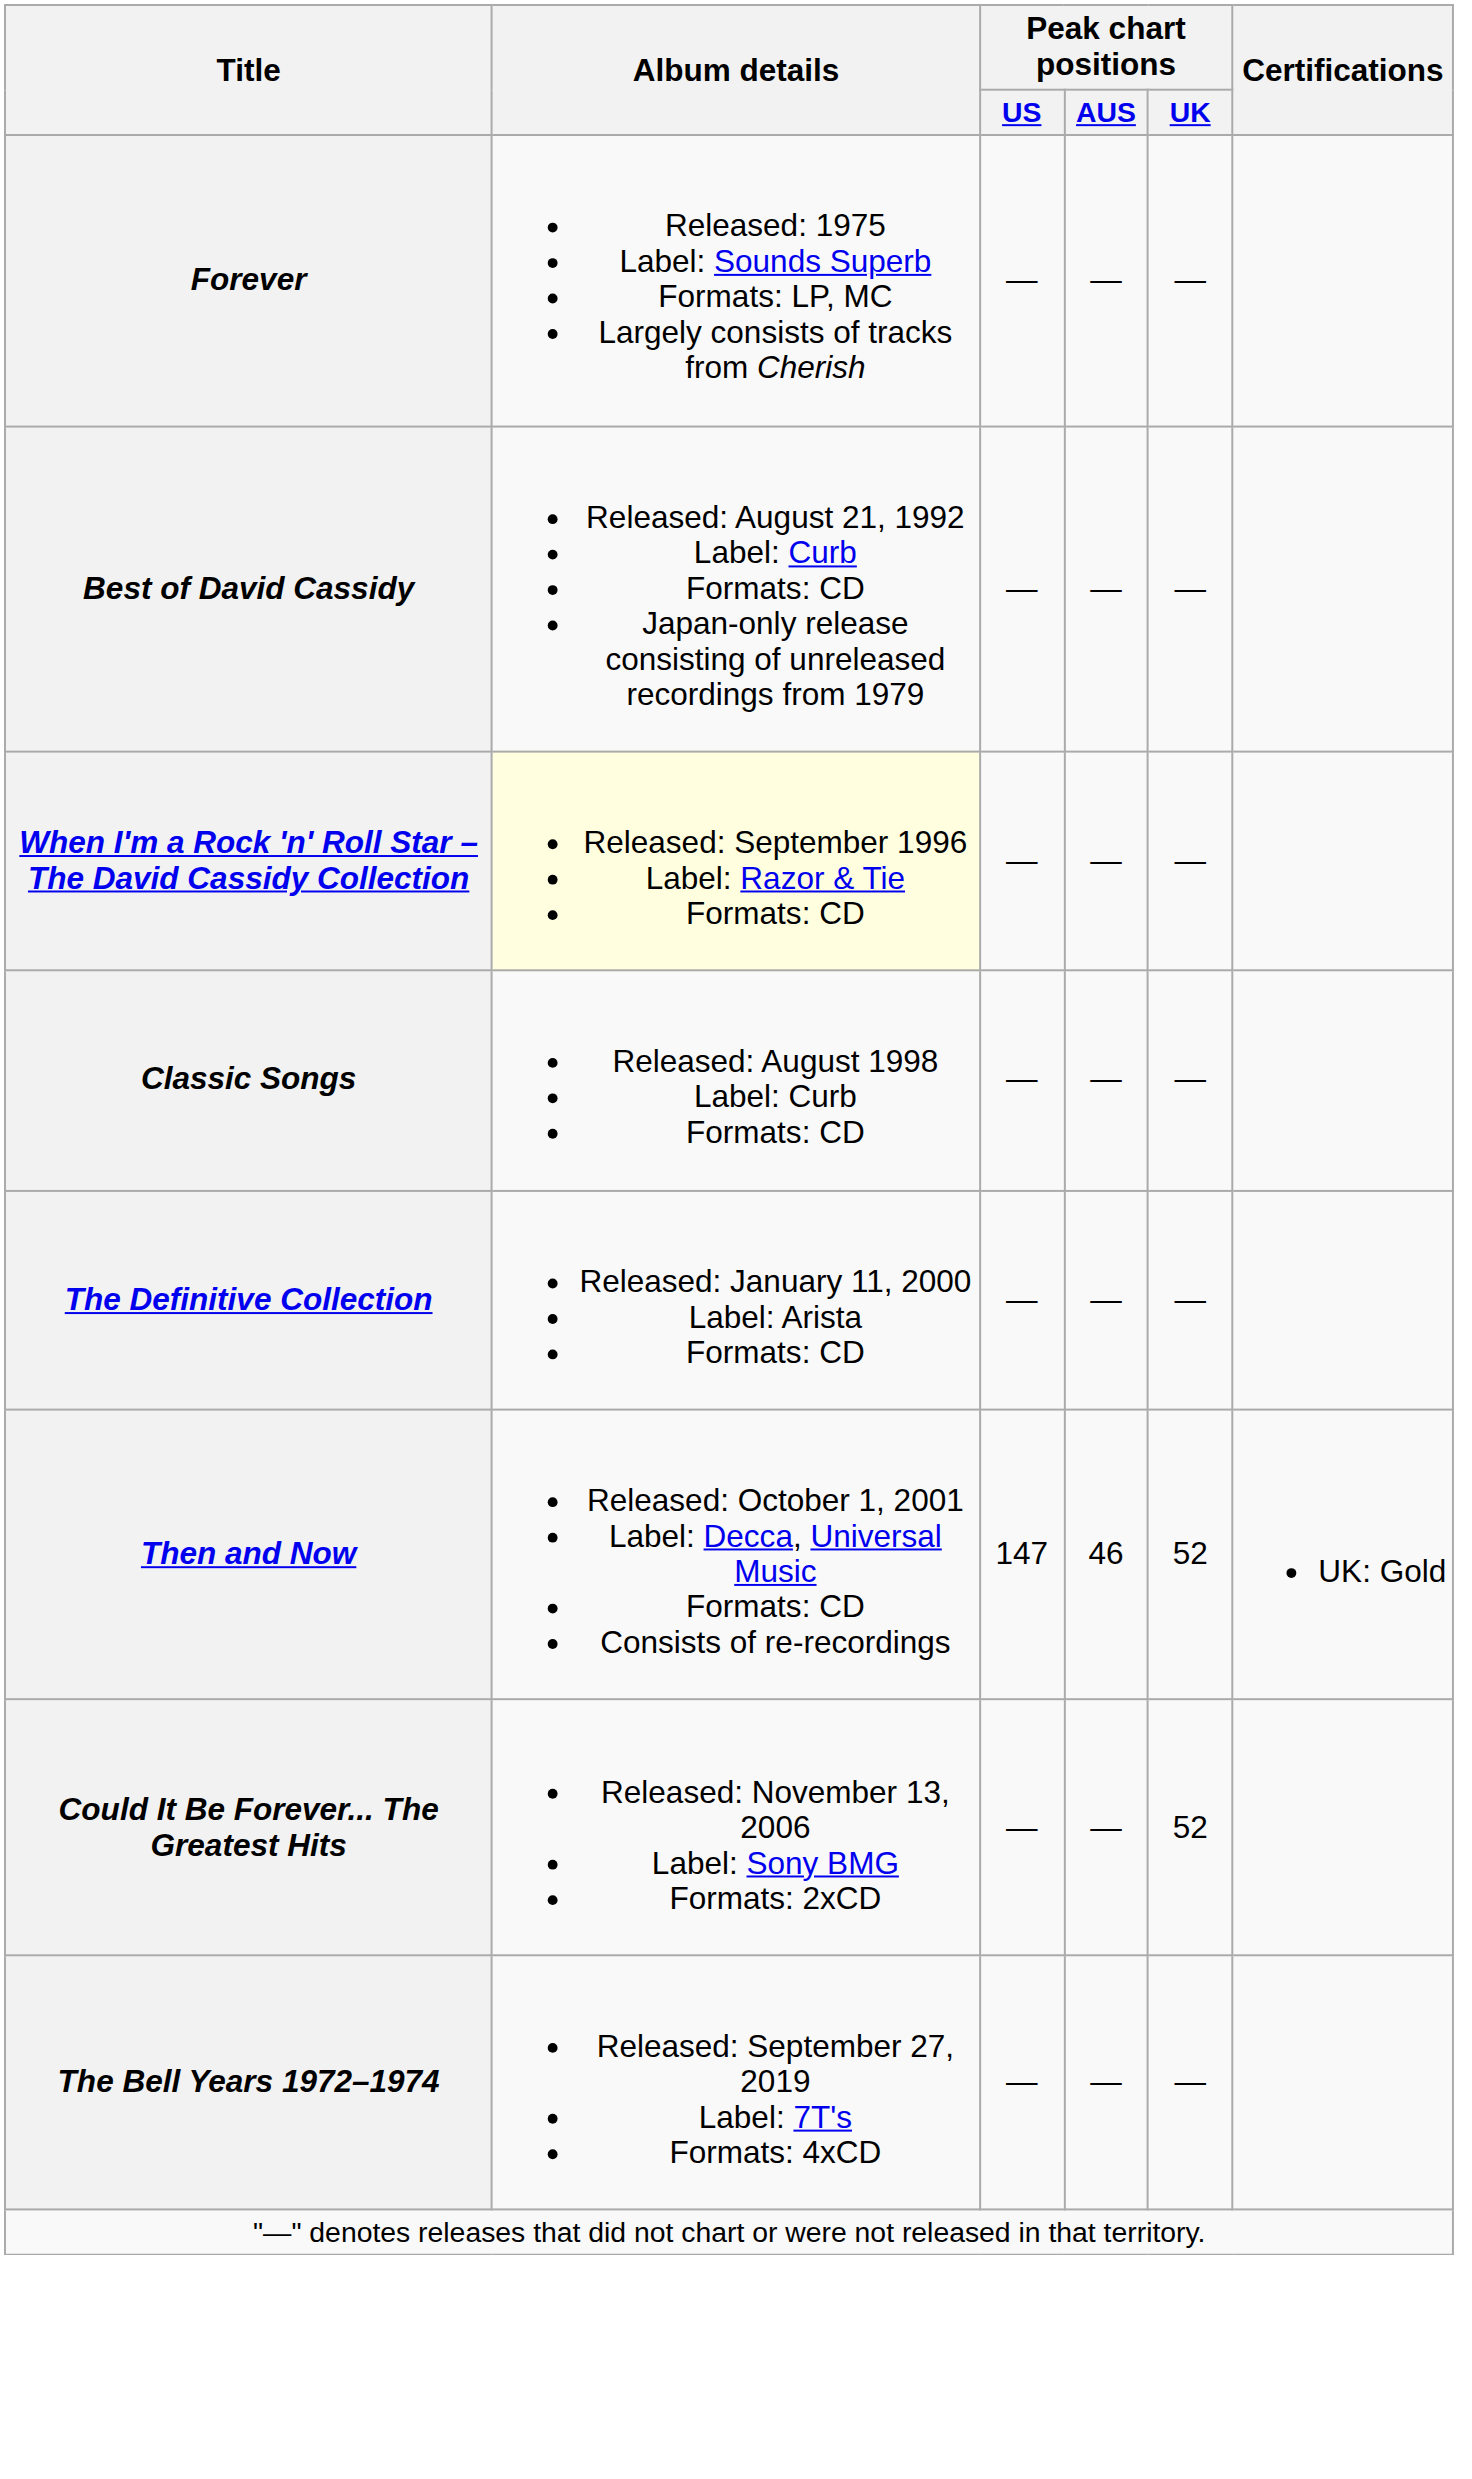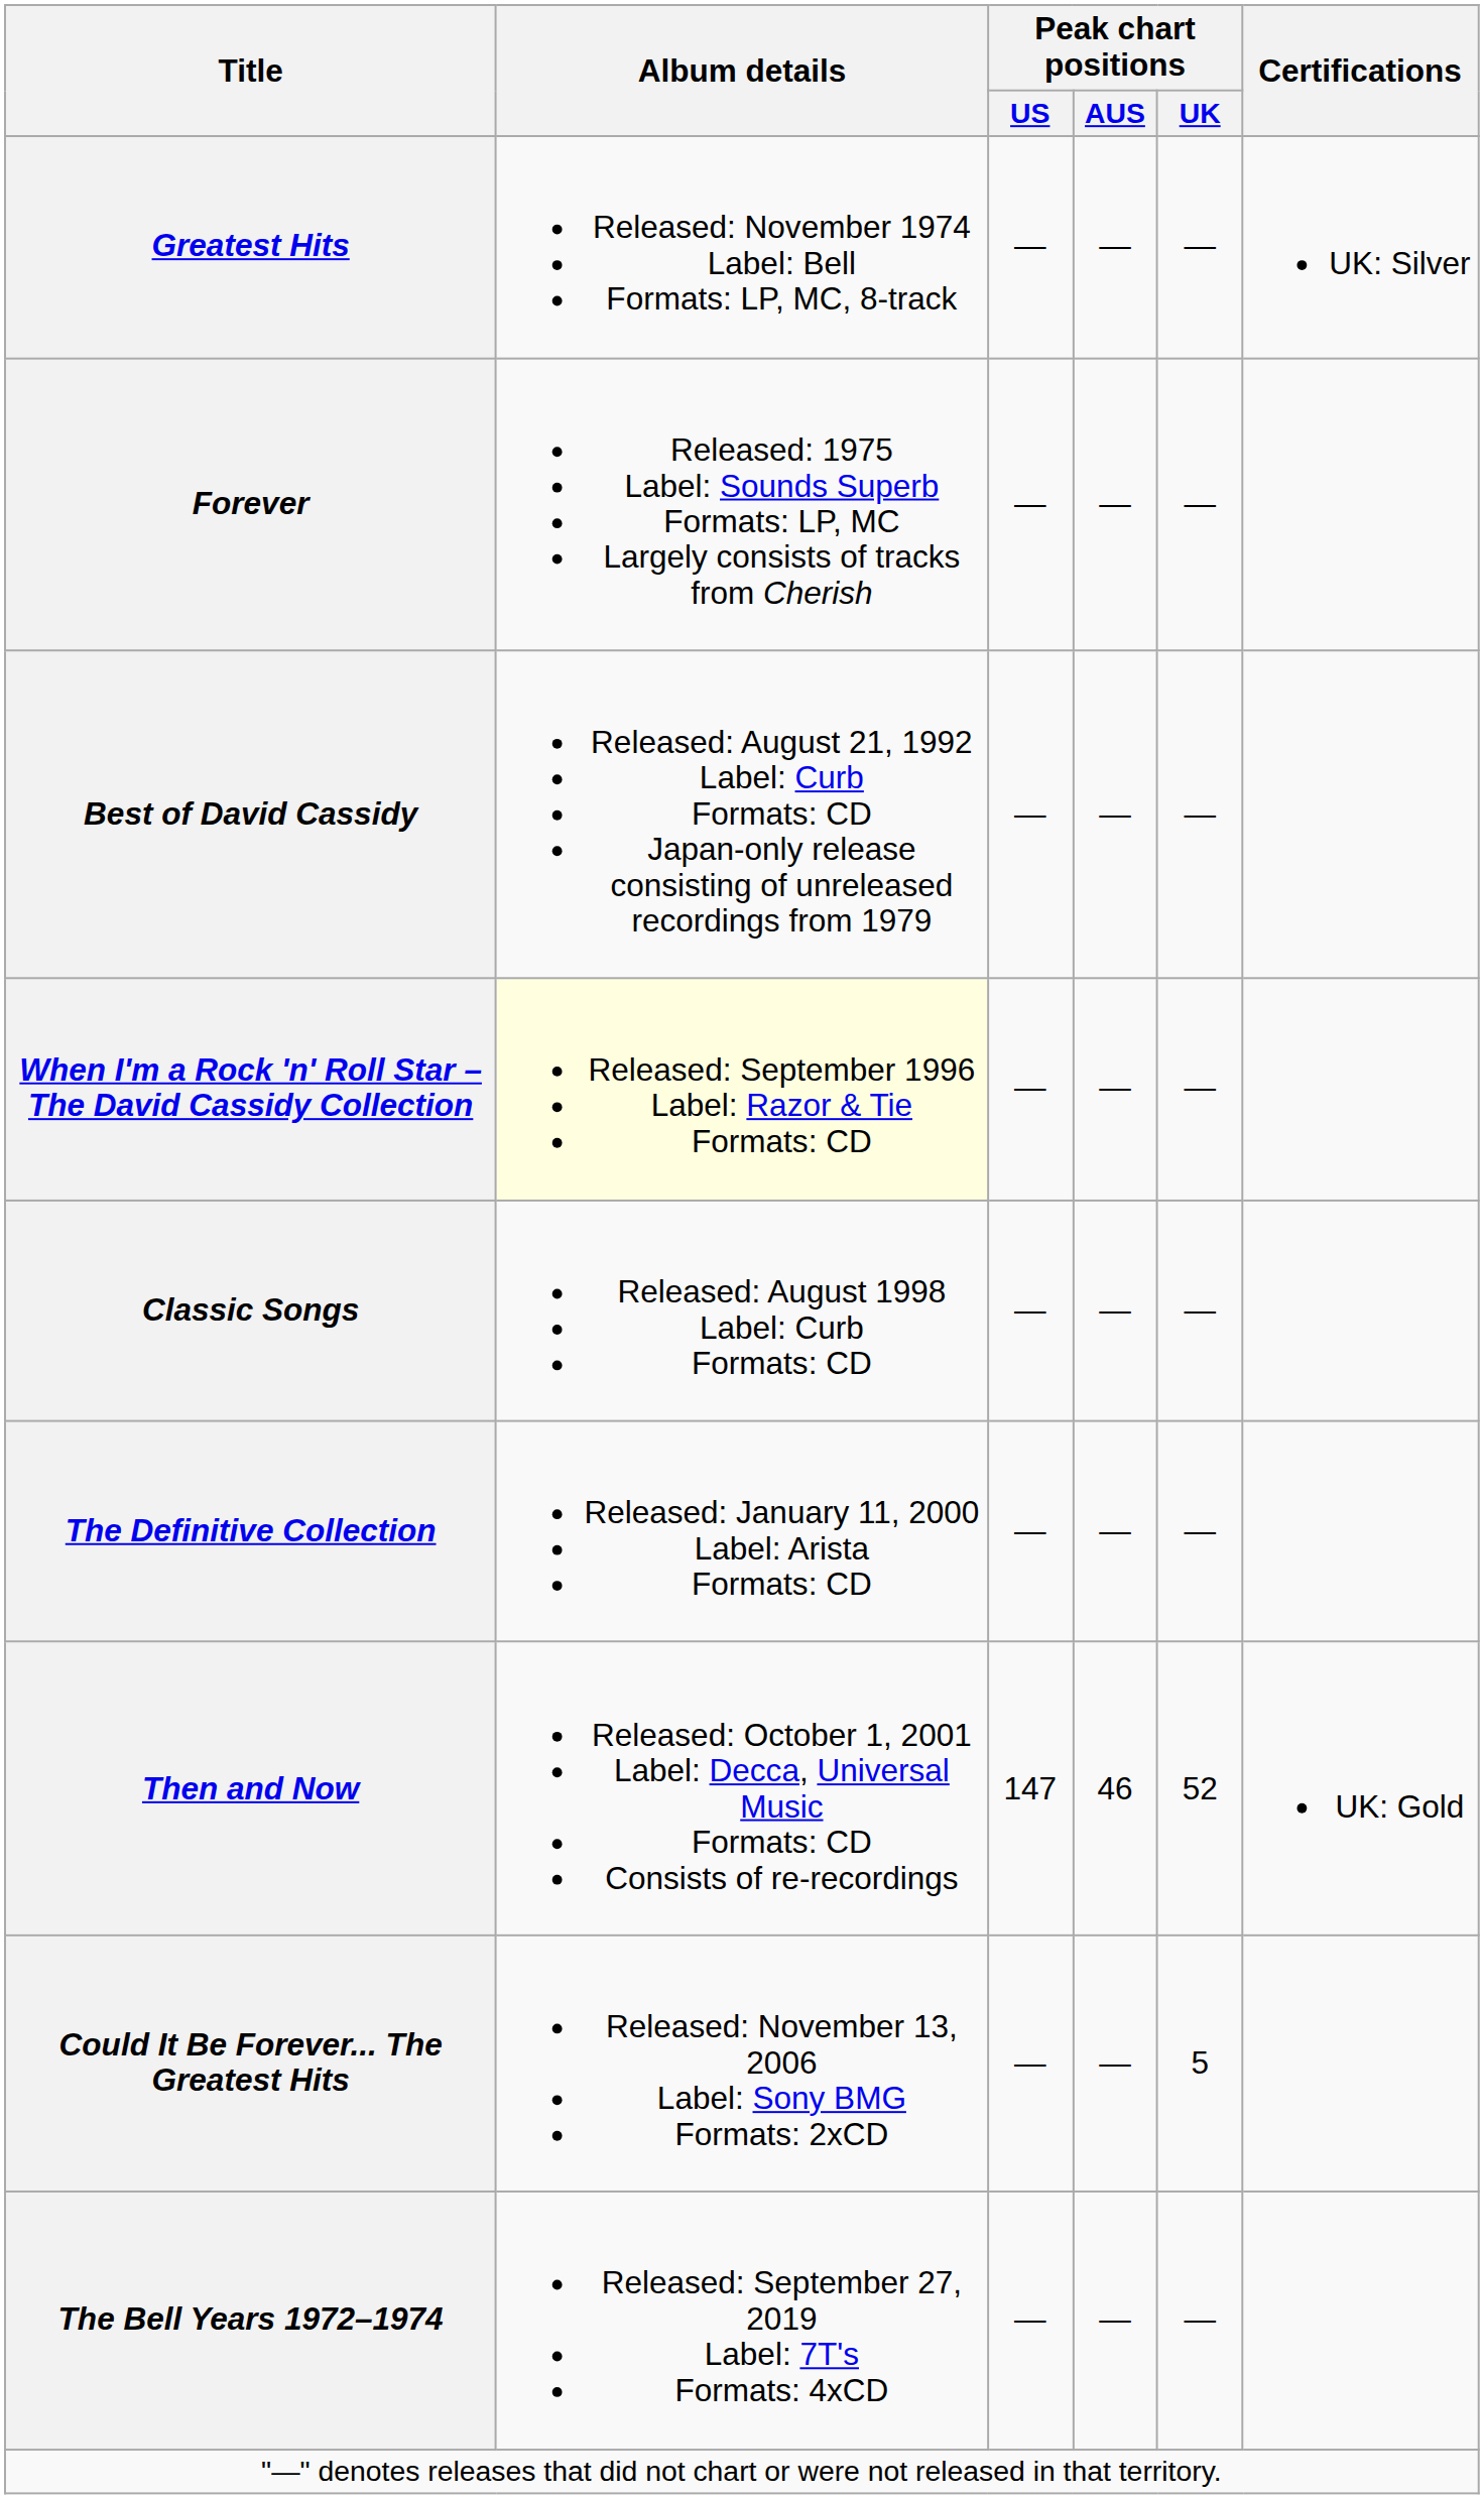+ row: Greatest Hits | Released: November 1974 Label: Bell Formats: LP, MC, 8-track | — | — | — | UK: Silver
Could It Be Forever... The Greatest Hits | Peak chart positions / UK: 52 -> 5
